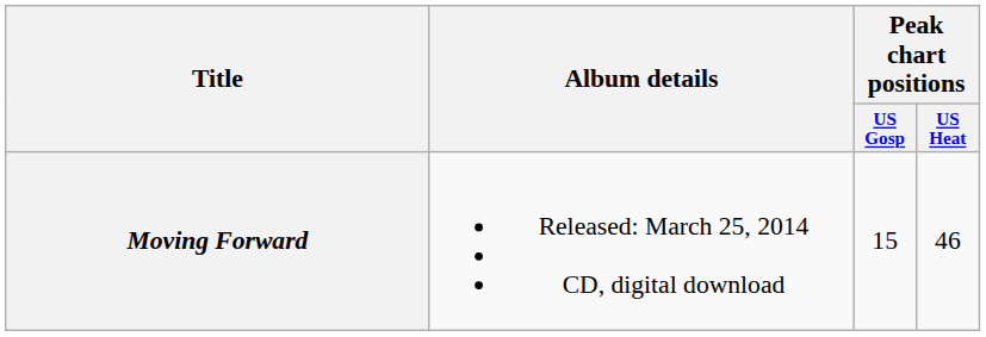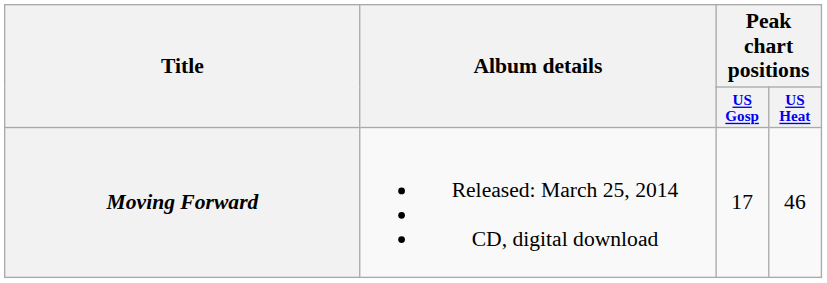Moving Forward | Peak chart positions / US Gosp: 15 -> 17
